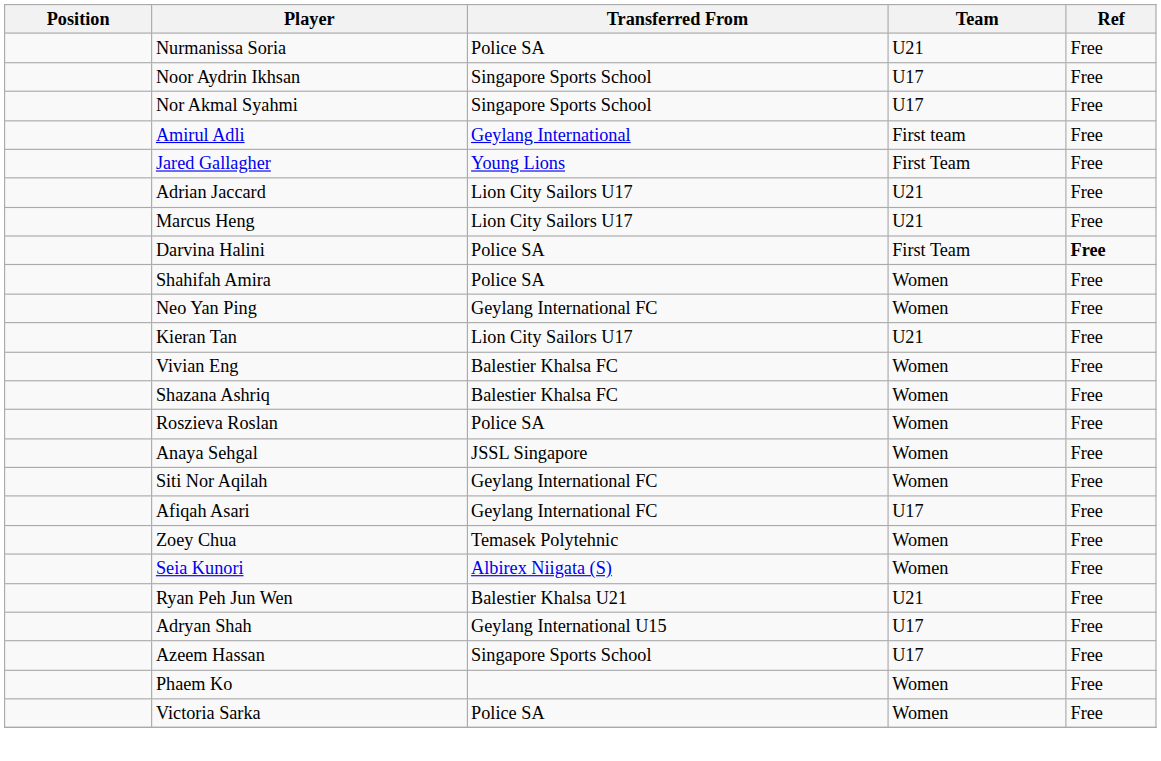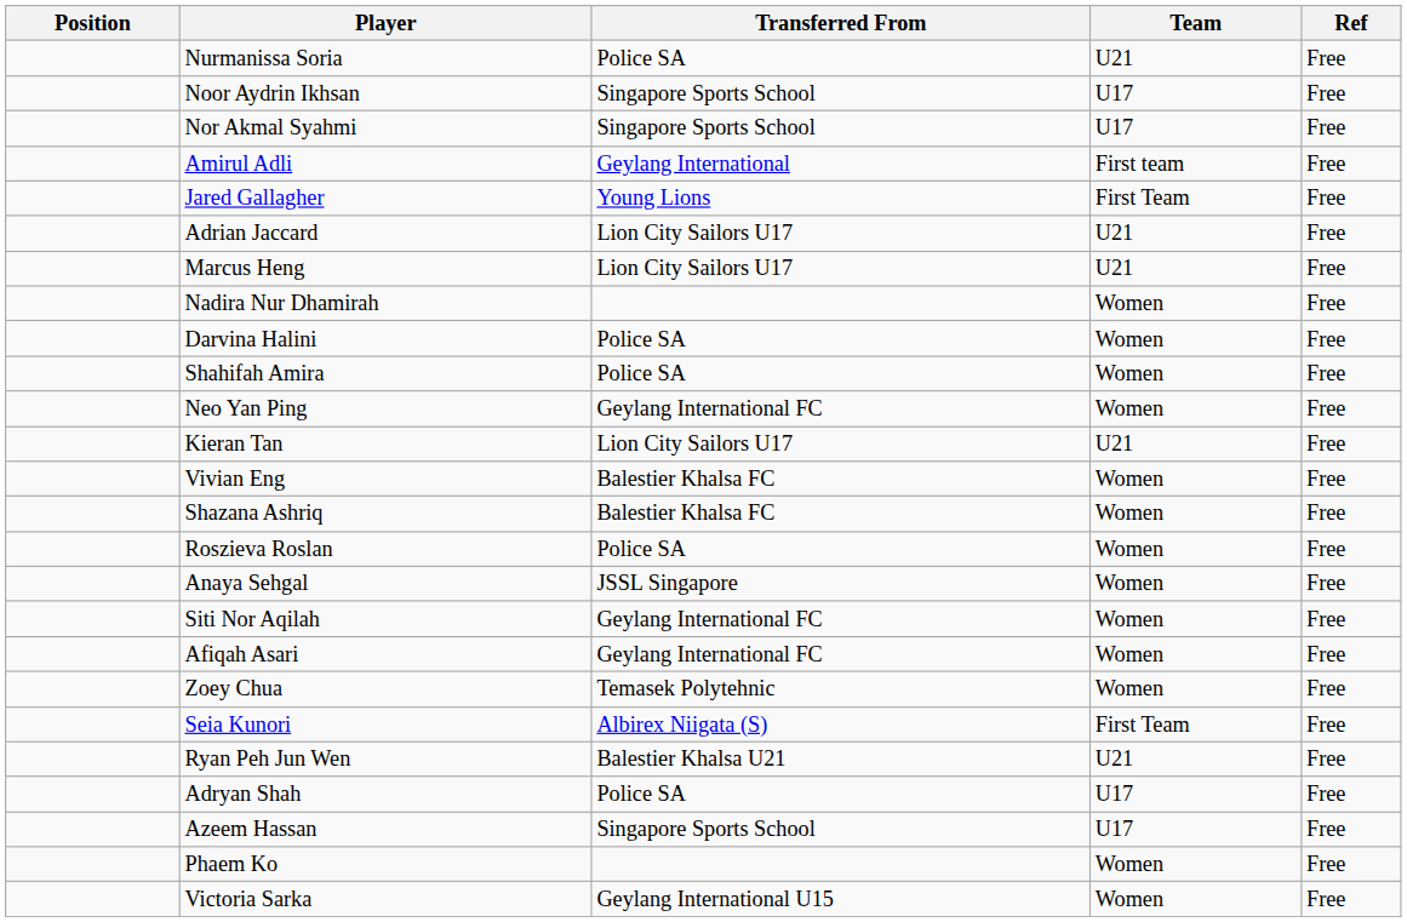+ row: Nadira Nur Dhamirah | Women | Free
Darvina Halini | Team: First Team -> Women
Darvina Halini | Ref: bold -> normal
Afiqah Asari | Team: U17 -> Women
Seia Kunori | Team: Women -> First Team
Adryan Shah | Transferred From: Geylang International U15 -> Police SA
Victoria Sarka | Transferred From: Police SA -> Geylang International U15
